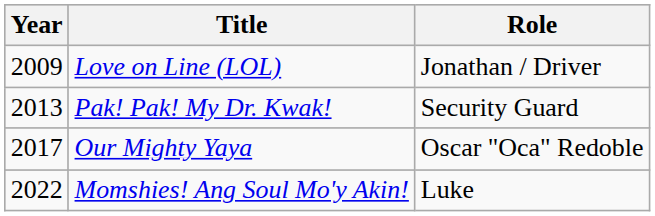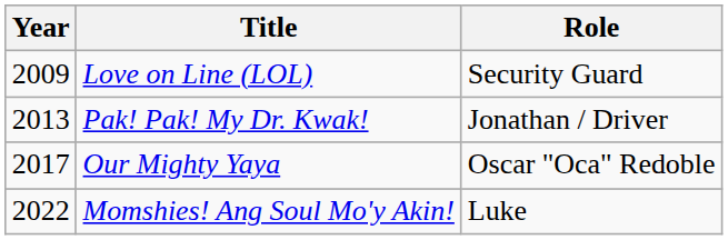Love on Line (LOL) | Role: Jonathan / Driver -> Security Guard
Pak! Pak! My Dr. Kwak! | Role: Security Guard -> Jonathan / Driver
